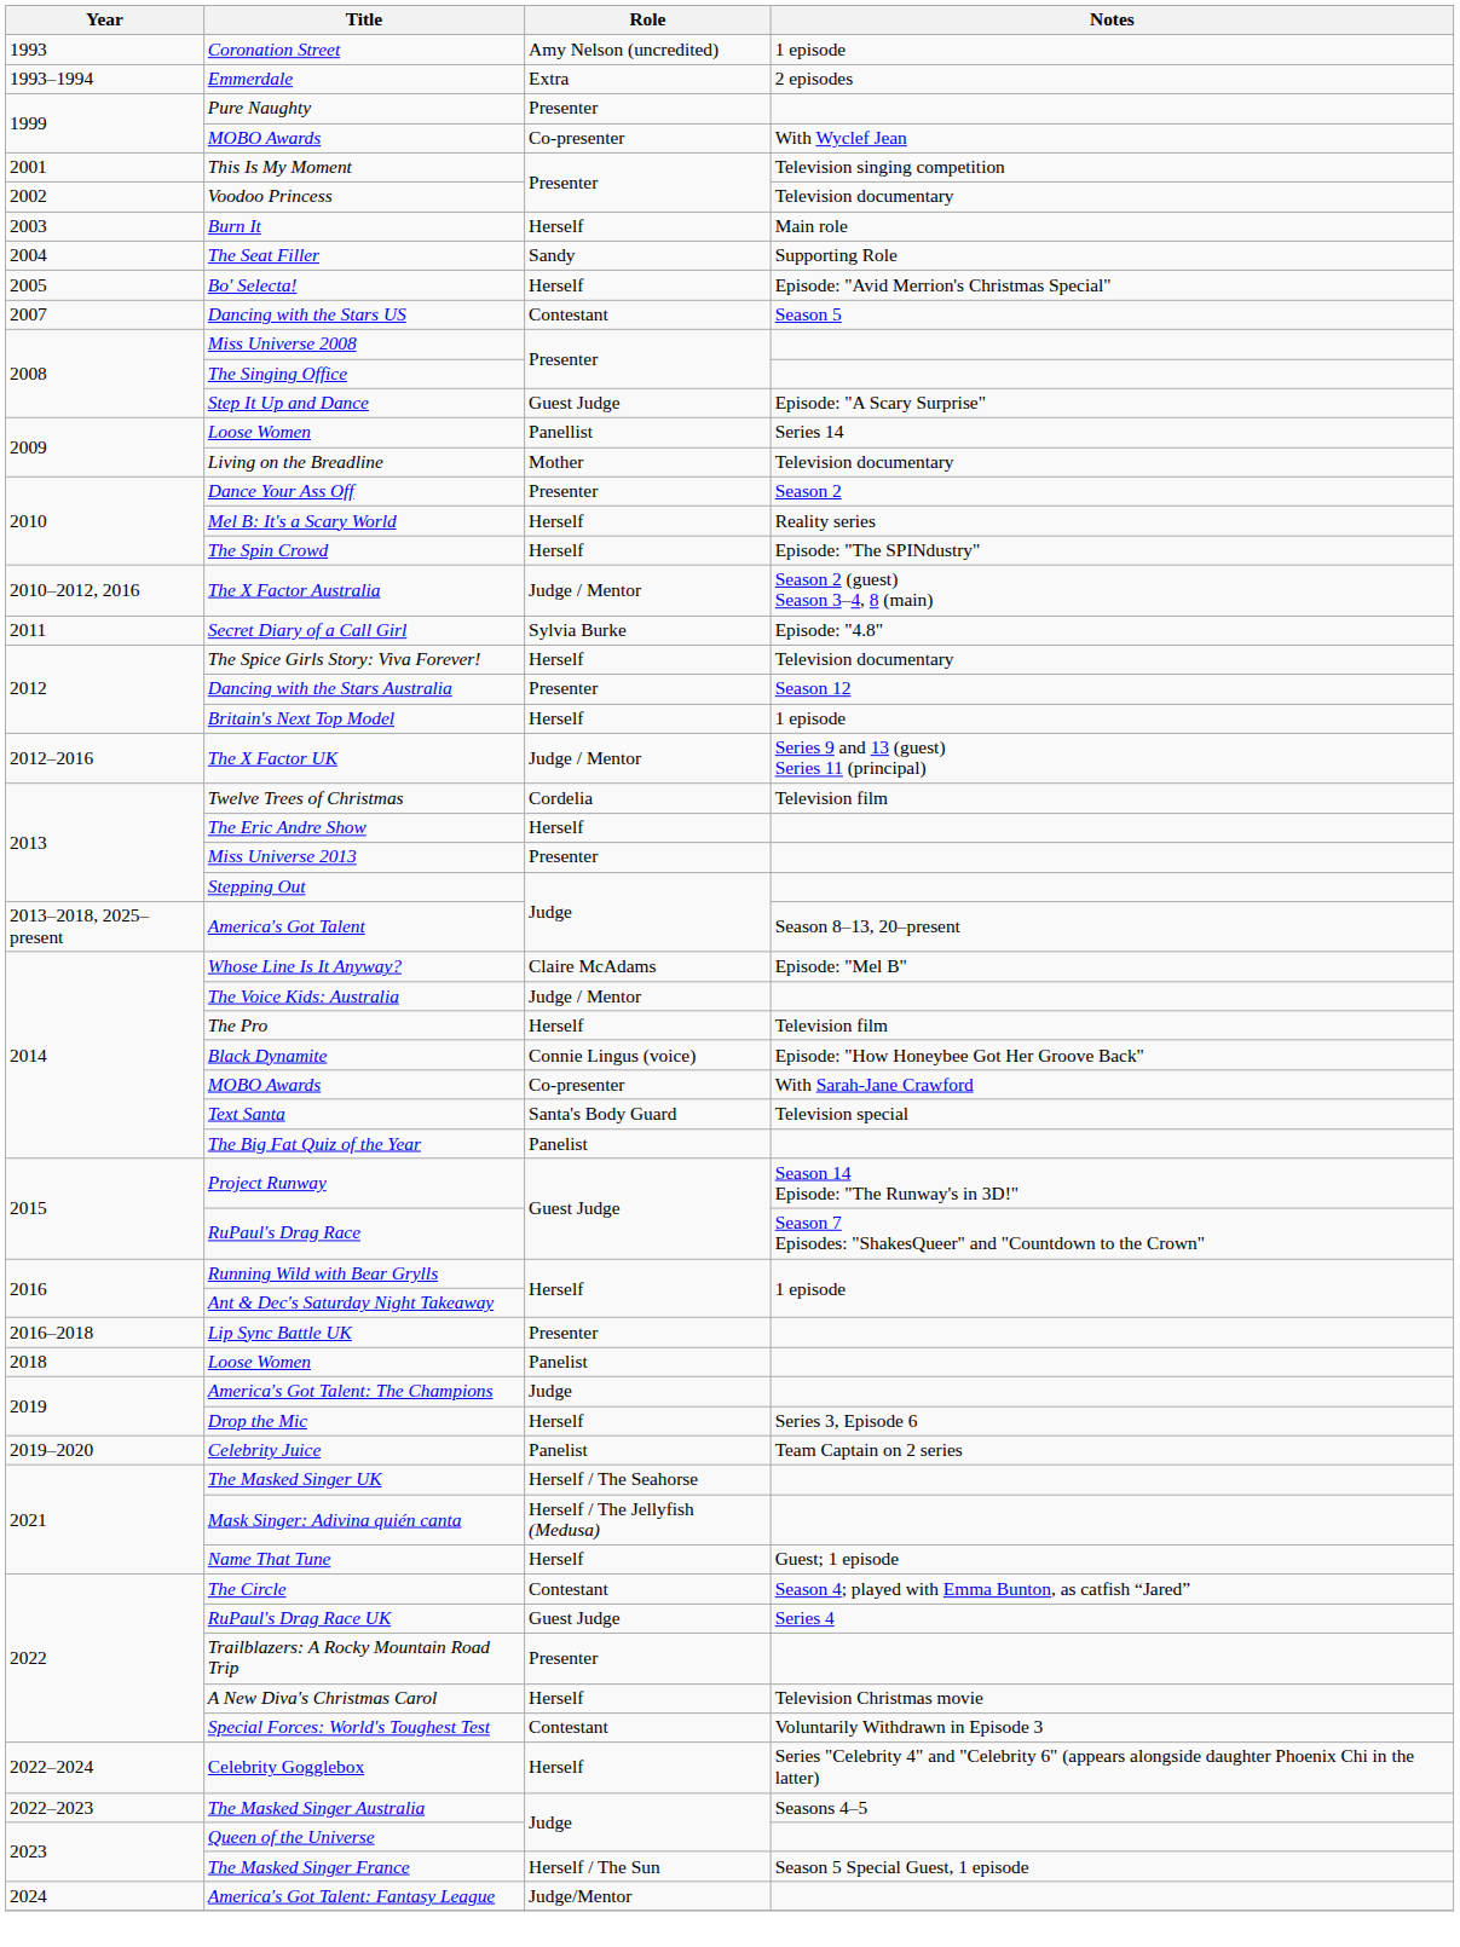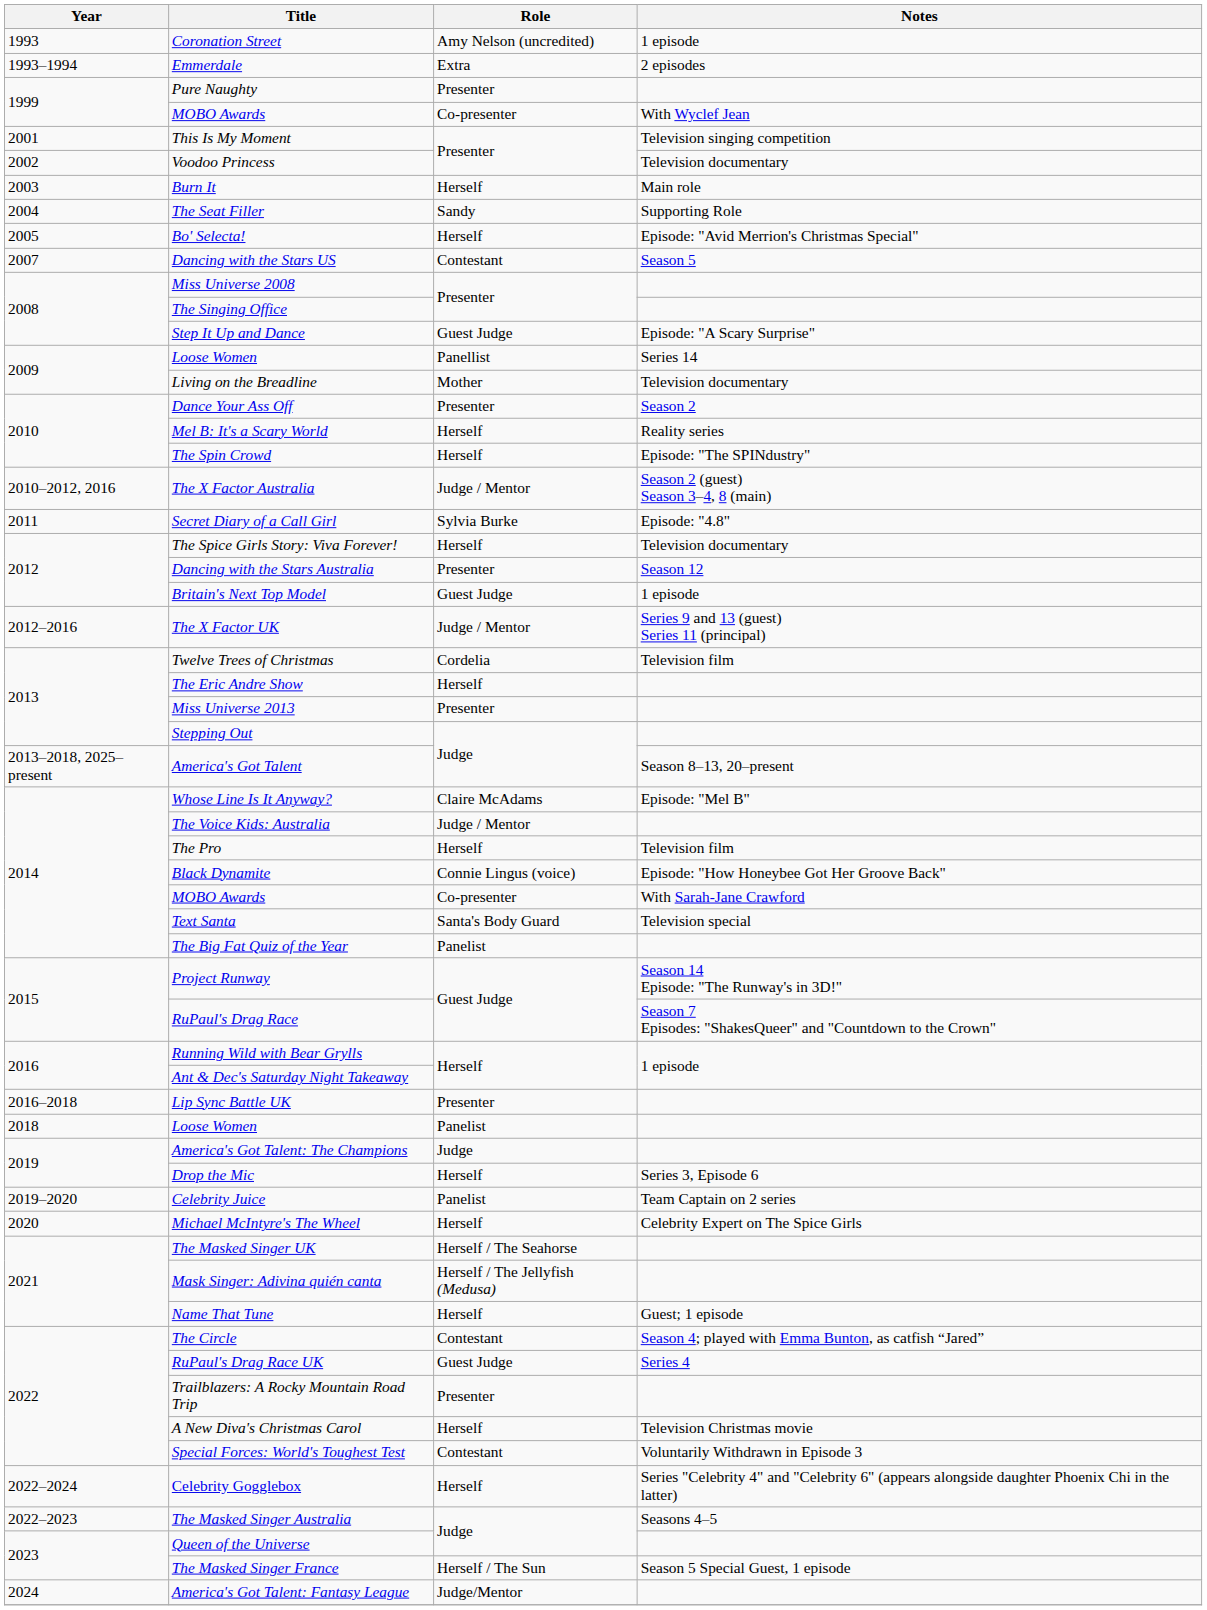Britain's Next Top Model | Role: Herself -> Guest Judge
+ row: 2020 | Michael McIntyre's The Wheel | Herself | Celebrity Expert on The Spice Girls
